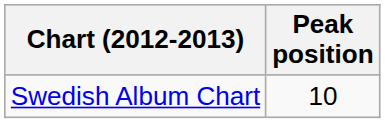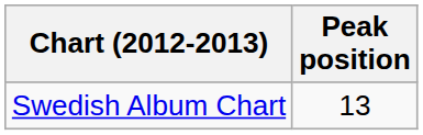Swedish Album Chart | Peak position: 10 -> 13
